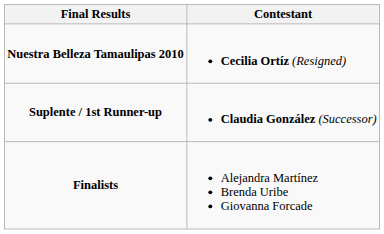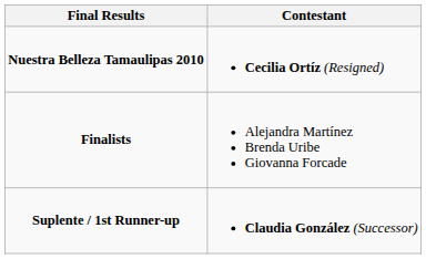rows swapped: Suplente / 1st Runner-up <-> Finalists
